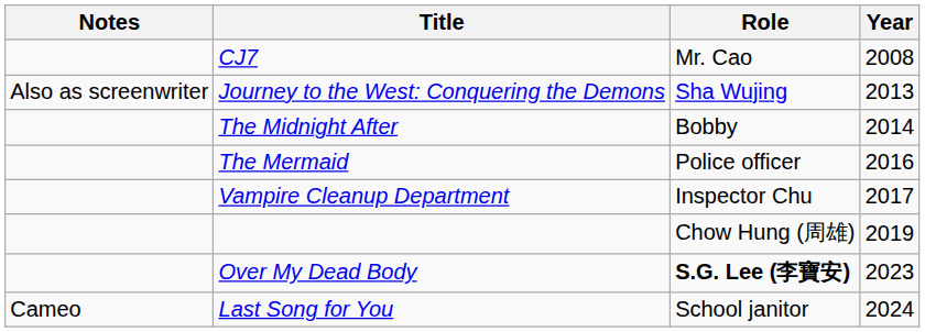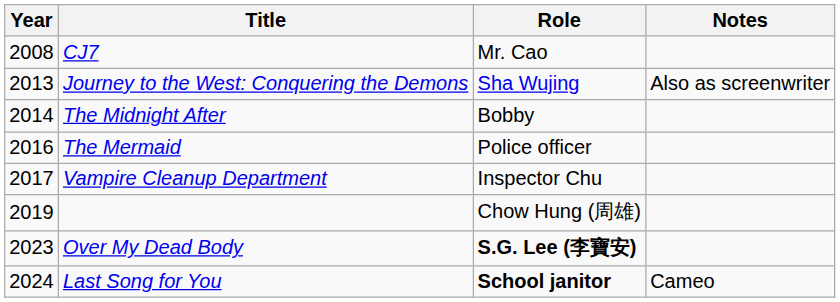columns swapped: Year <-> Notes
Last Song for You | Role: normal -> bold
